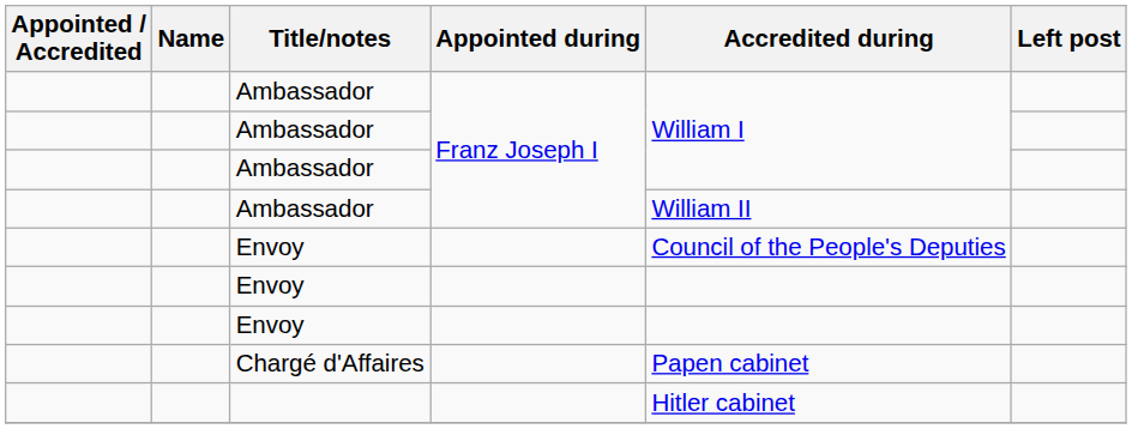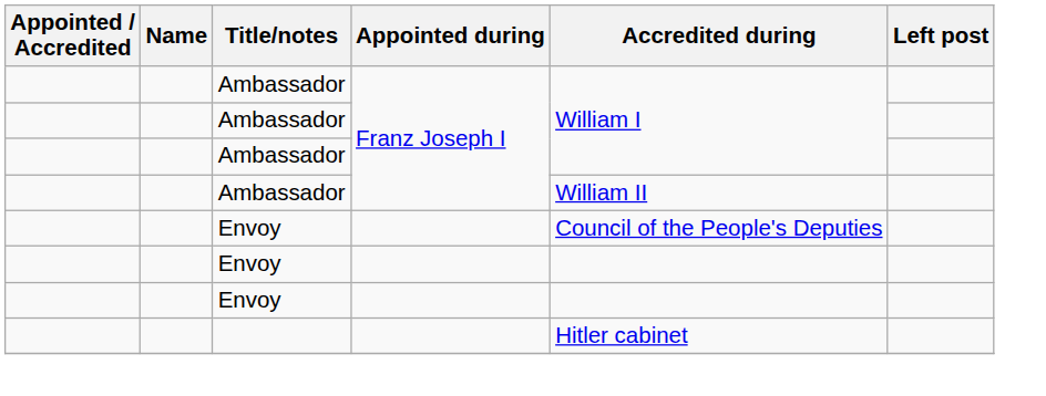- row: Chargé d'Affaires | Papen cabinet
